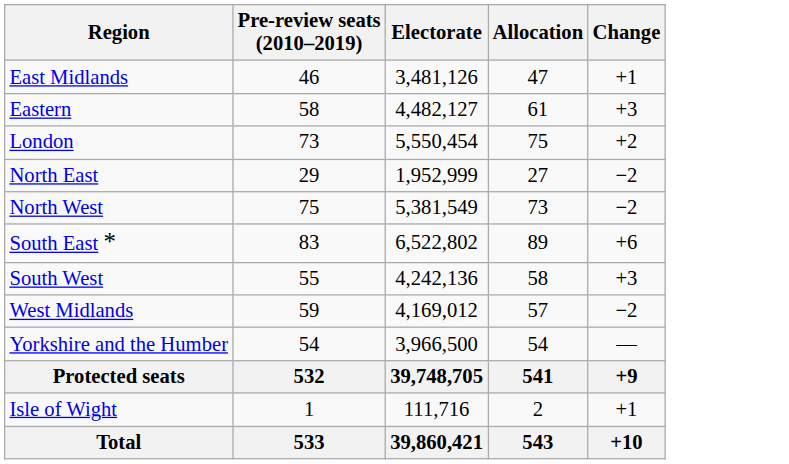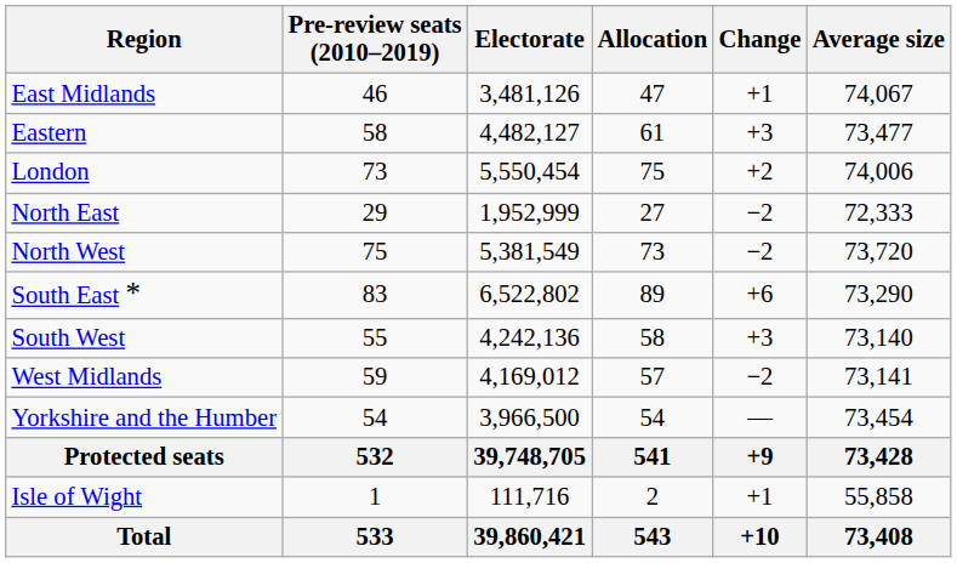+ column: Average size | 74,067 | 73,477 | 74,006 | 72,333 | 73,720 | 73,290 | 73,140 | 73,141 | 73,454 | 73,428 | 55,858 | 73,408
